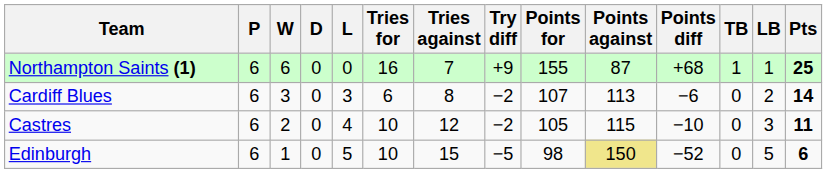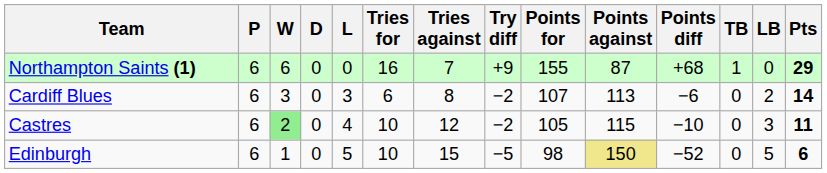Northampton Saints (1) | LB: 1 -> 0
Northampton Saints (1) | Pts: 25 -> 29
Castres | W: no background -> lightgreen background
